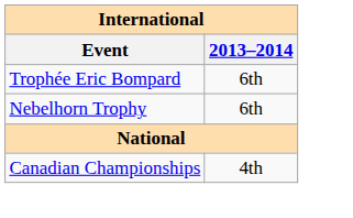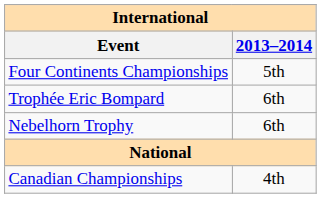+ row: Four Continents Championships | 5th
